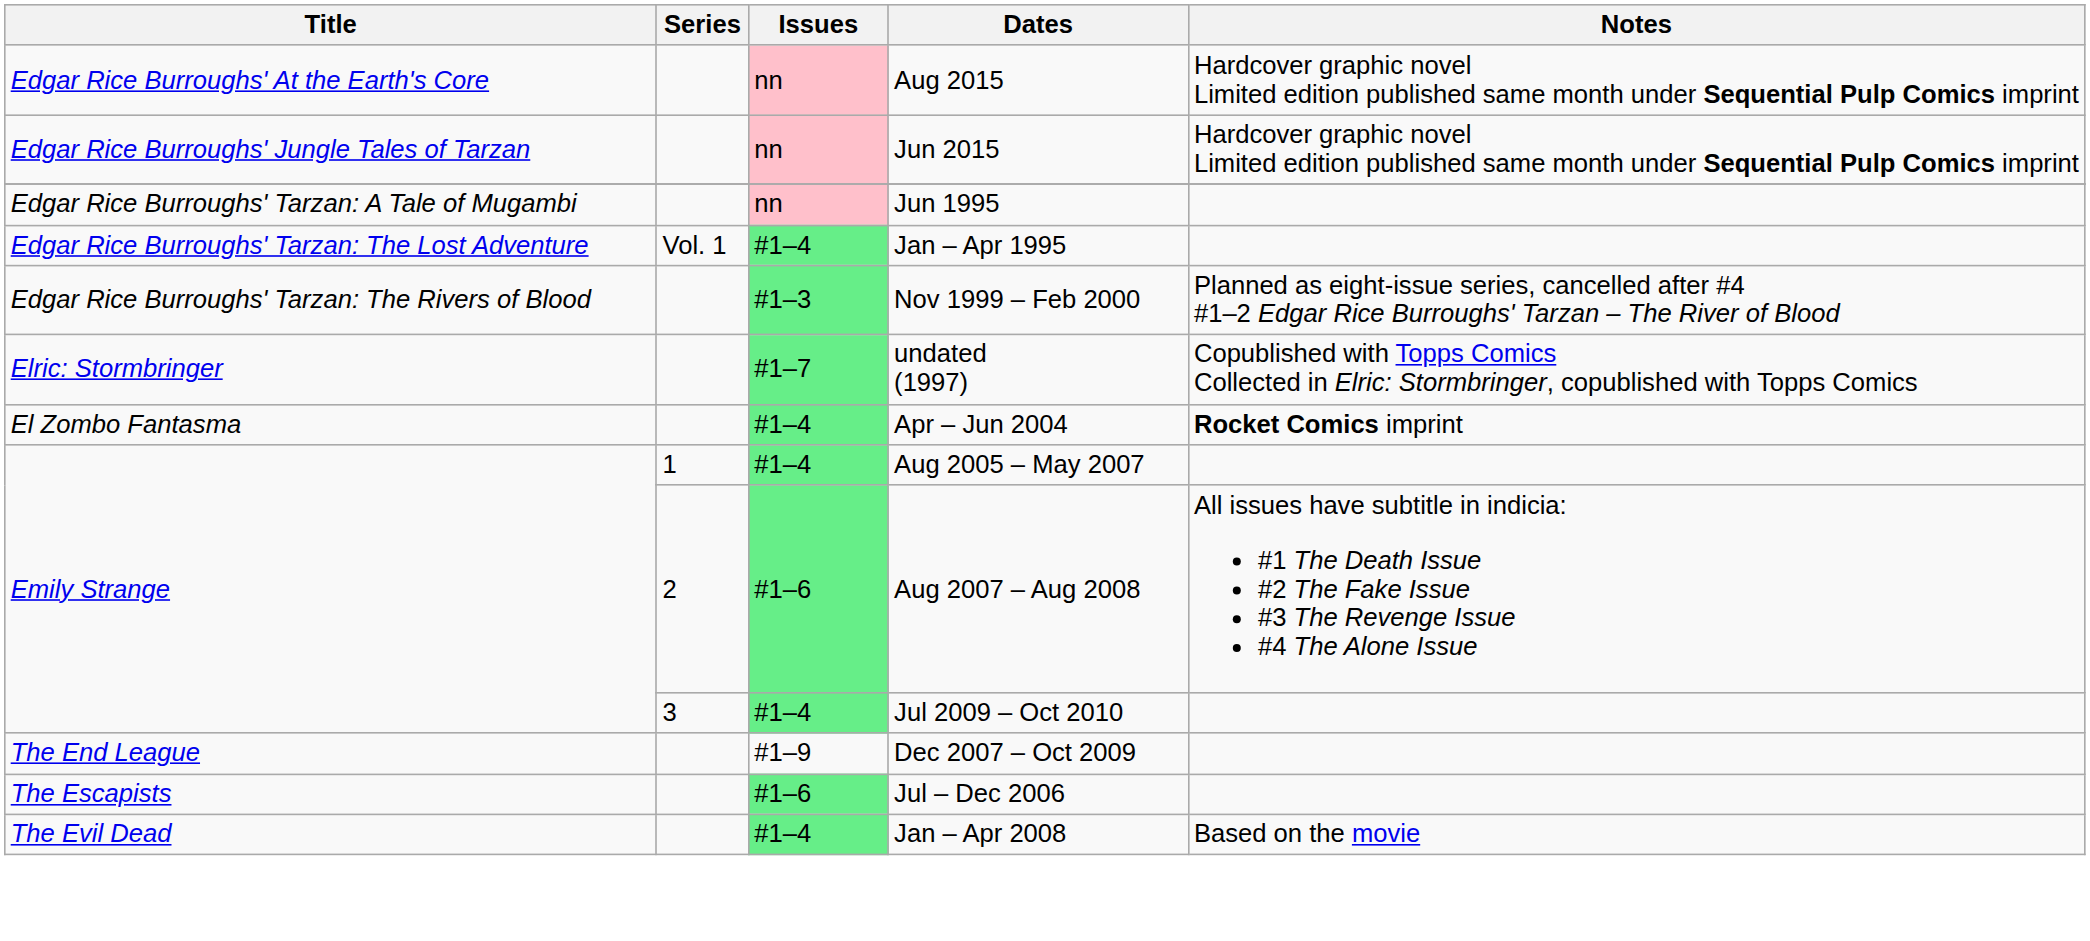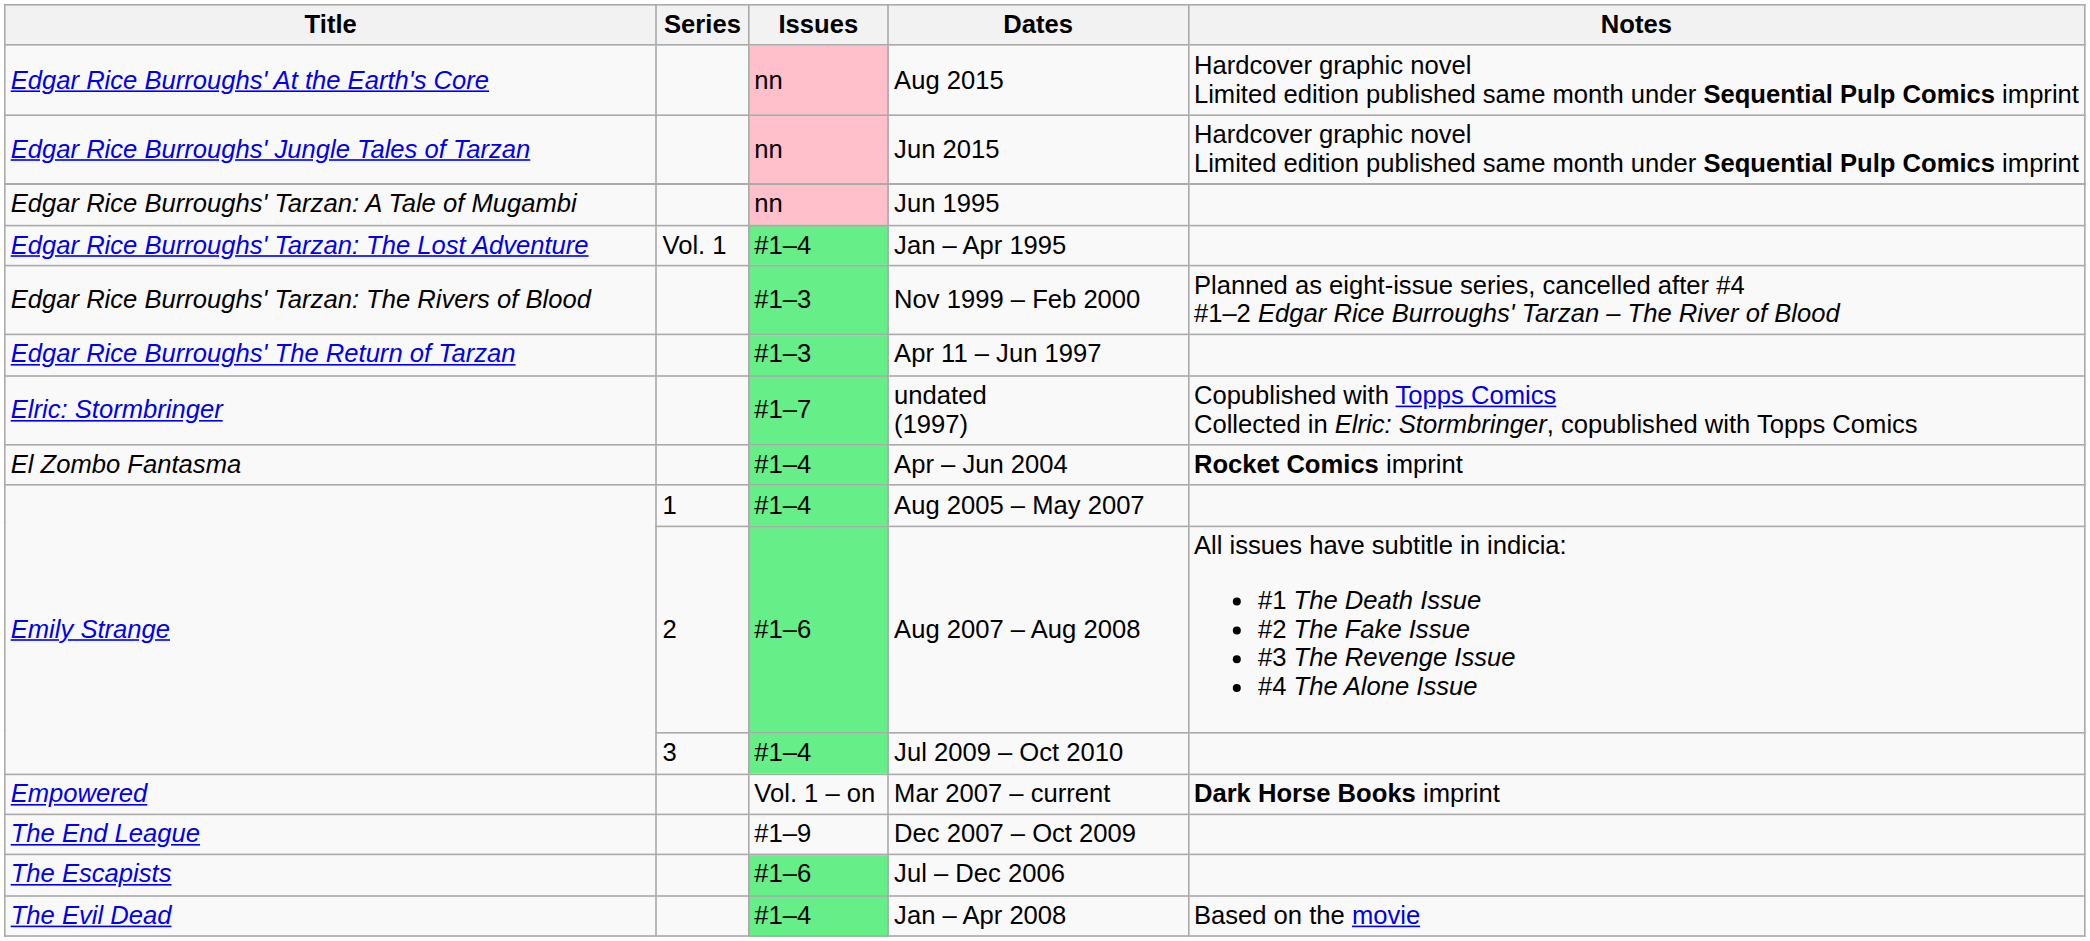+ row: Edgar Rice Burroughs' The Return of Tarzan | #1–3 | Apr 11 – Jun 1997
+ row: Empowered | Vol. 1 – on | Mar 2007 – current | Dark Horse Books imprint
